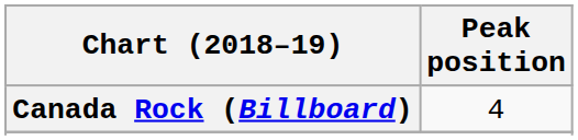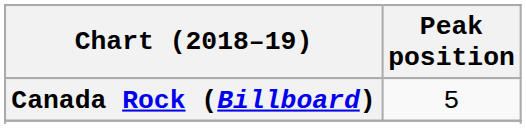Canada Rock (Billboard) | Peak position: 4 -> 5
